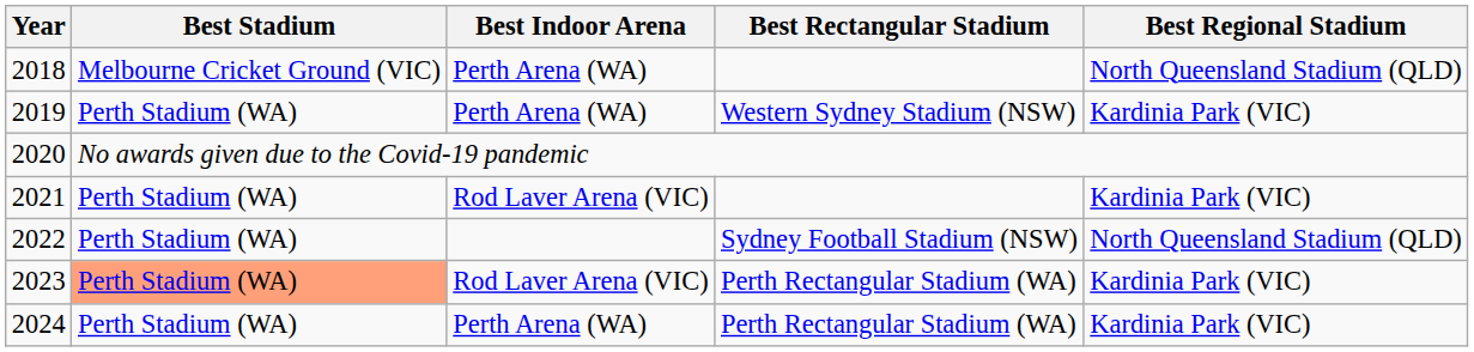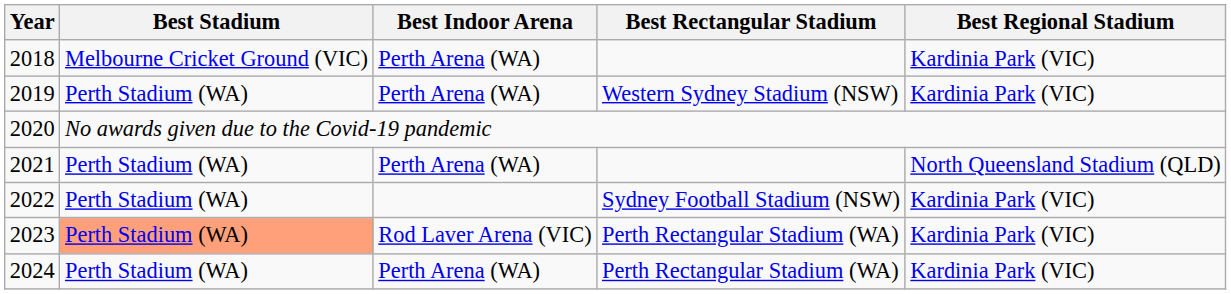2018 | Best Regional Stadium: North Queensland Stadium (QLD) -> Kardinia Park (VIC)
2021 | Best Indoor Arena: Rod Laver Arena (VIC) -> Perth Arena (WA)
2021 | Best Regional Stadium: Kardinia Park (VIC) -> North Queensland Stadium (QLD)
2022 | Best Regional Stadium: North Queensland Stadium (QLD) -> Kardinia Park (VIC)
